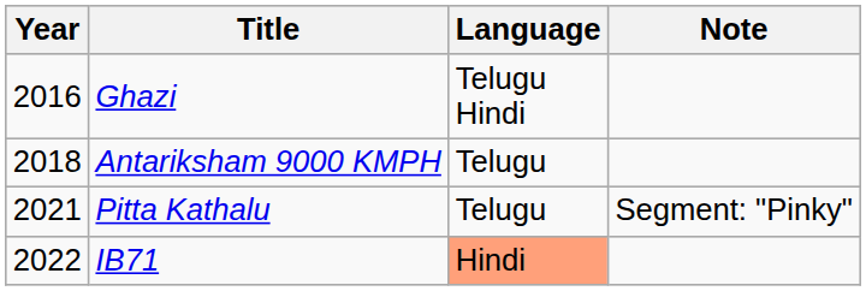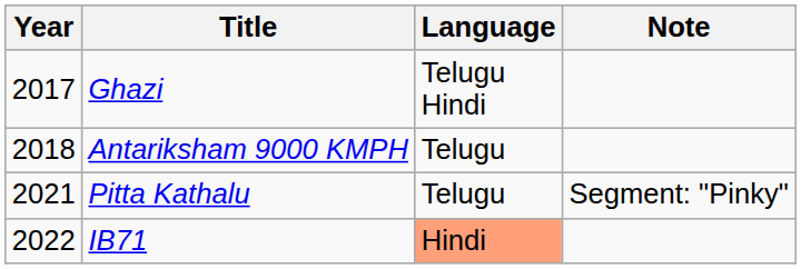Ghazi | Year: 2016 -> 2017
